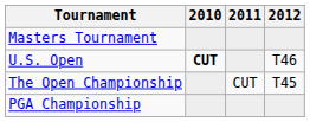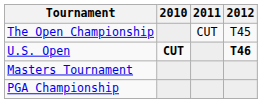rows swapped: Masters Tournament <-> The Open Championship
U.S. Open | 2012: normal -> bold
